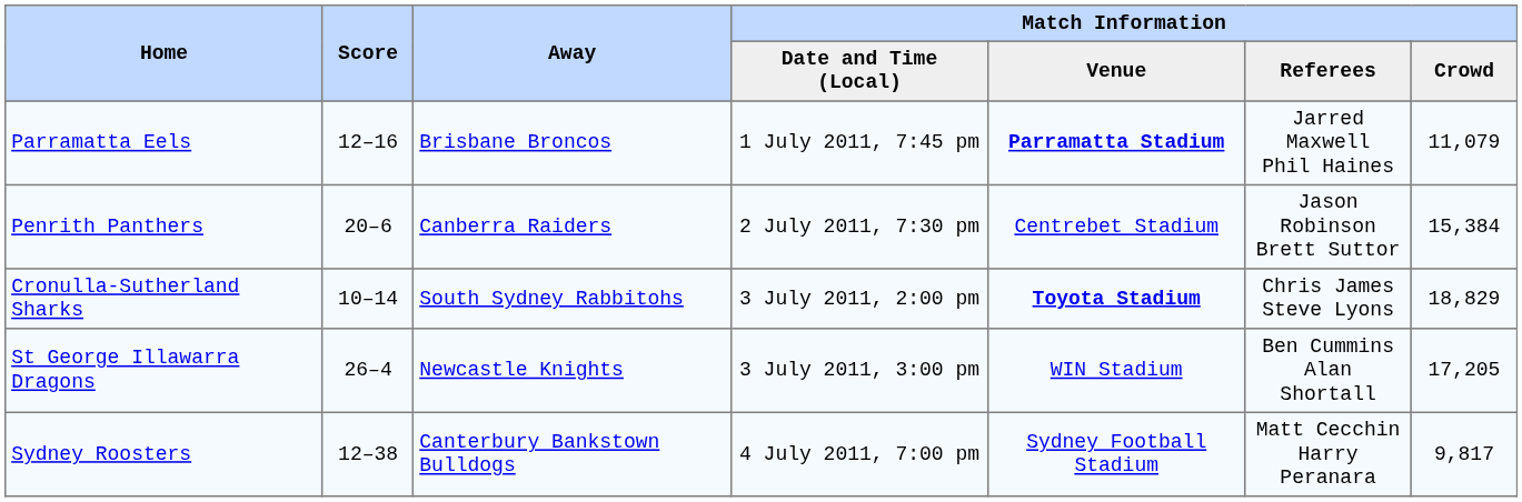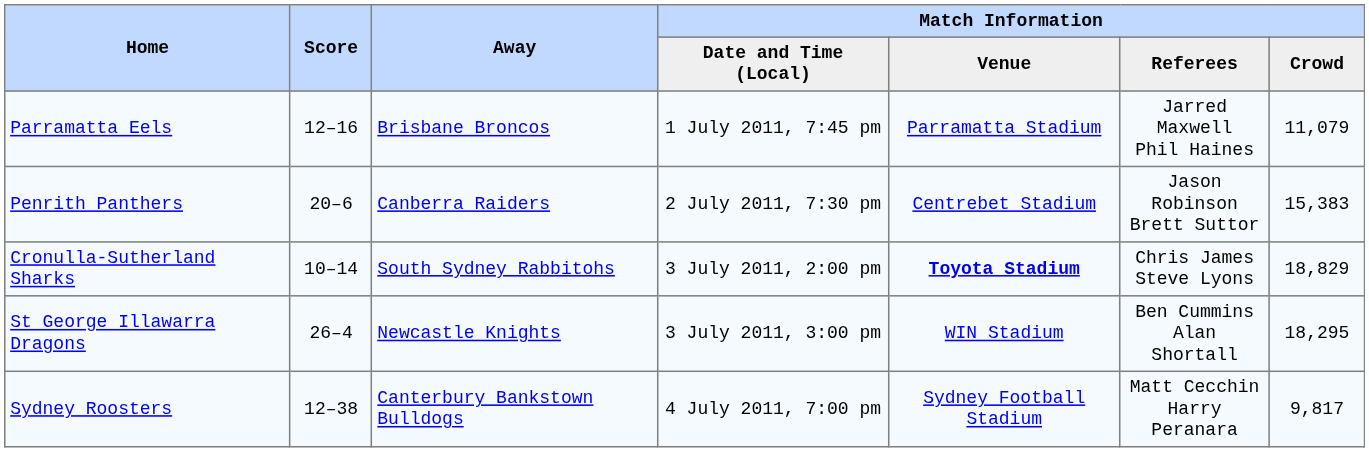Parramatta Eels | Match Information / Venue: bold -> normal
Penrith Panthers | Match Information / Crowd: 15,384 -> 15,383
St George Illawarra Dragons | Match Information / Crowd: 17,205 -> 18,295
